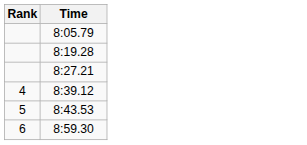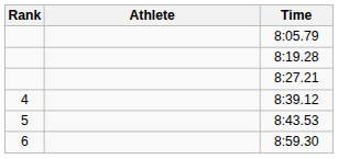+ column: Athlete
